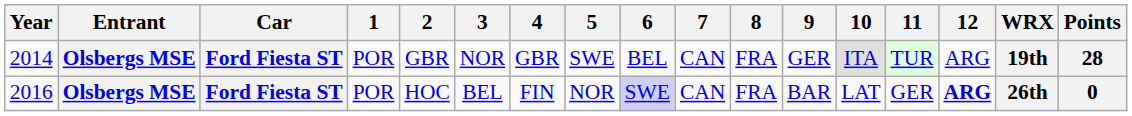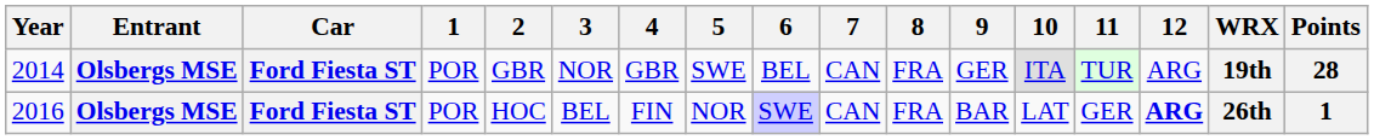2016 | Points: 0 -> 1
